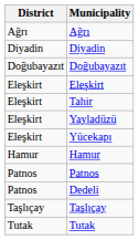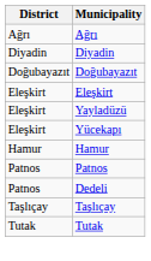- row: Eleşkirt | Tahir
